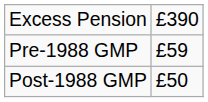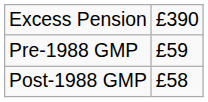Post-1988 GMP | column 2: £50 -> £58
